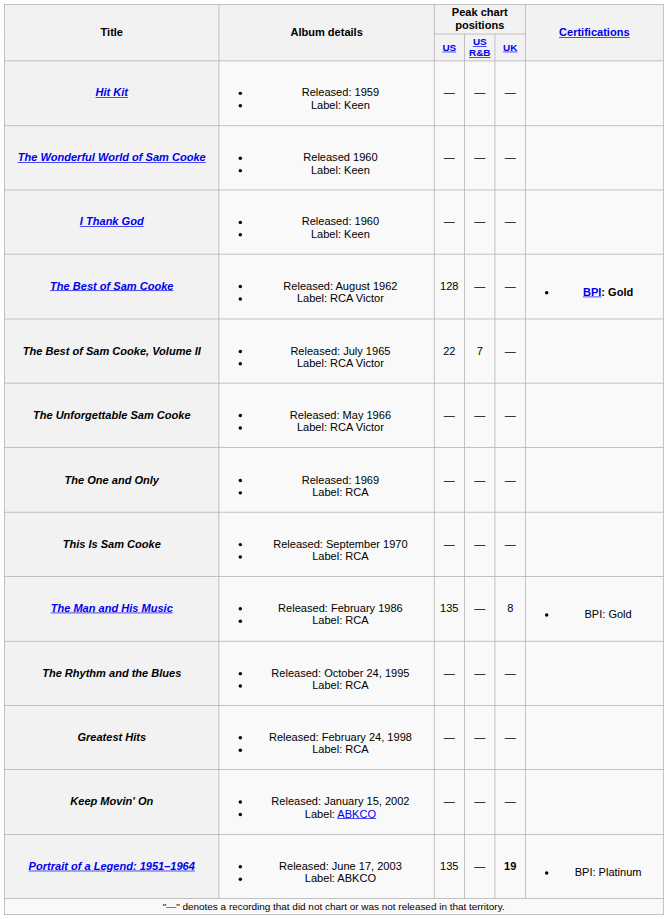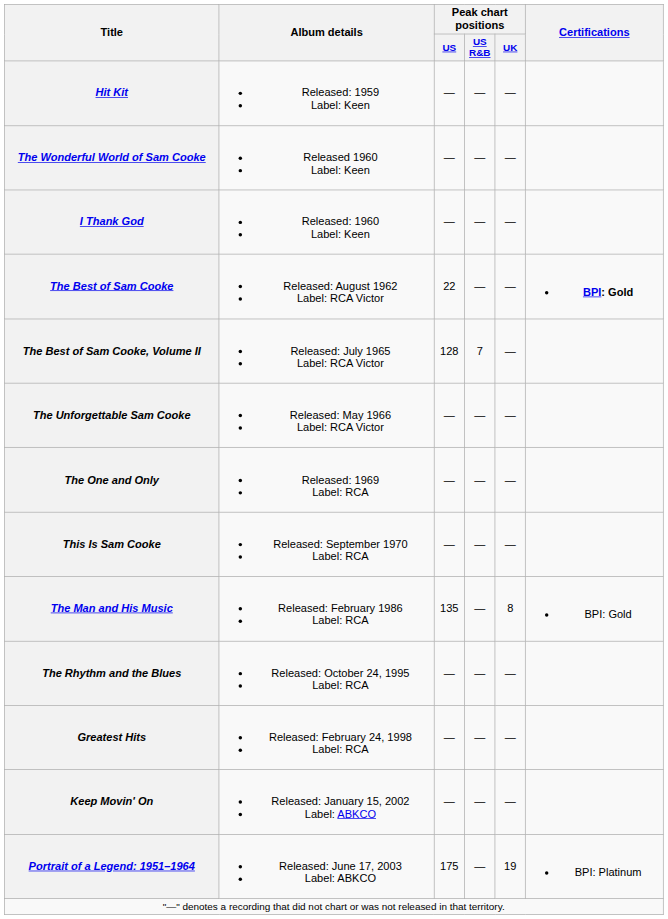The Best of Sam Cooke | Peak chart positions / US: 128 -> 22
The Best of Sam Cooke, Volume II | Peak chart positions / US: 22 -> 128
Portrait of a Legend: 1951–1964 | Peak chart positions / US: 135 -> 175
Portrait of a Legend: 1951–1964 | Peak chart positions / UK: bold -> normal
